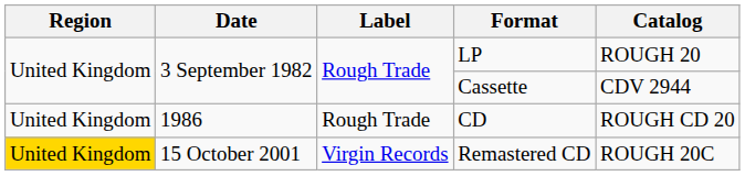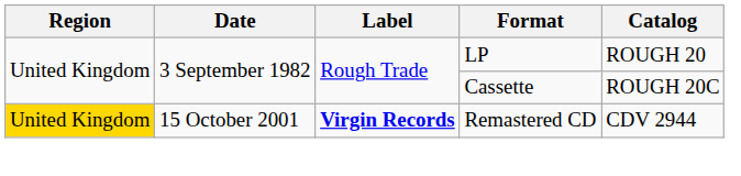Cassette | Catalog: CDV 2944 -> ROUGH 20C
- row: United Kingdom | 1986 | Rough Trade | CD | ROUGH CD 20
Remastered CD | Label: normal -> bold
Remastered CD | Catalog: ROUGH 20C -> CDV 2944
